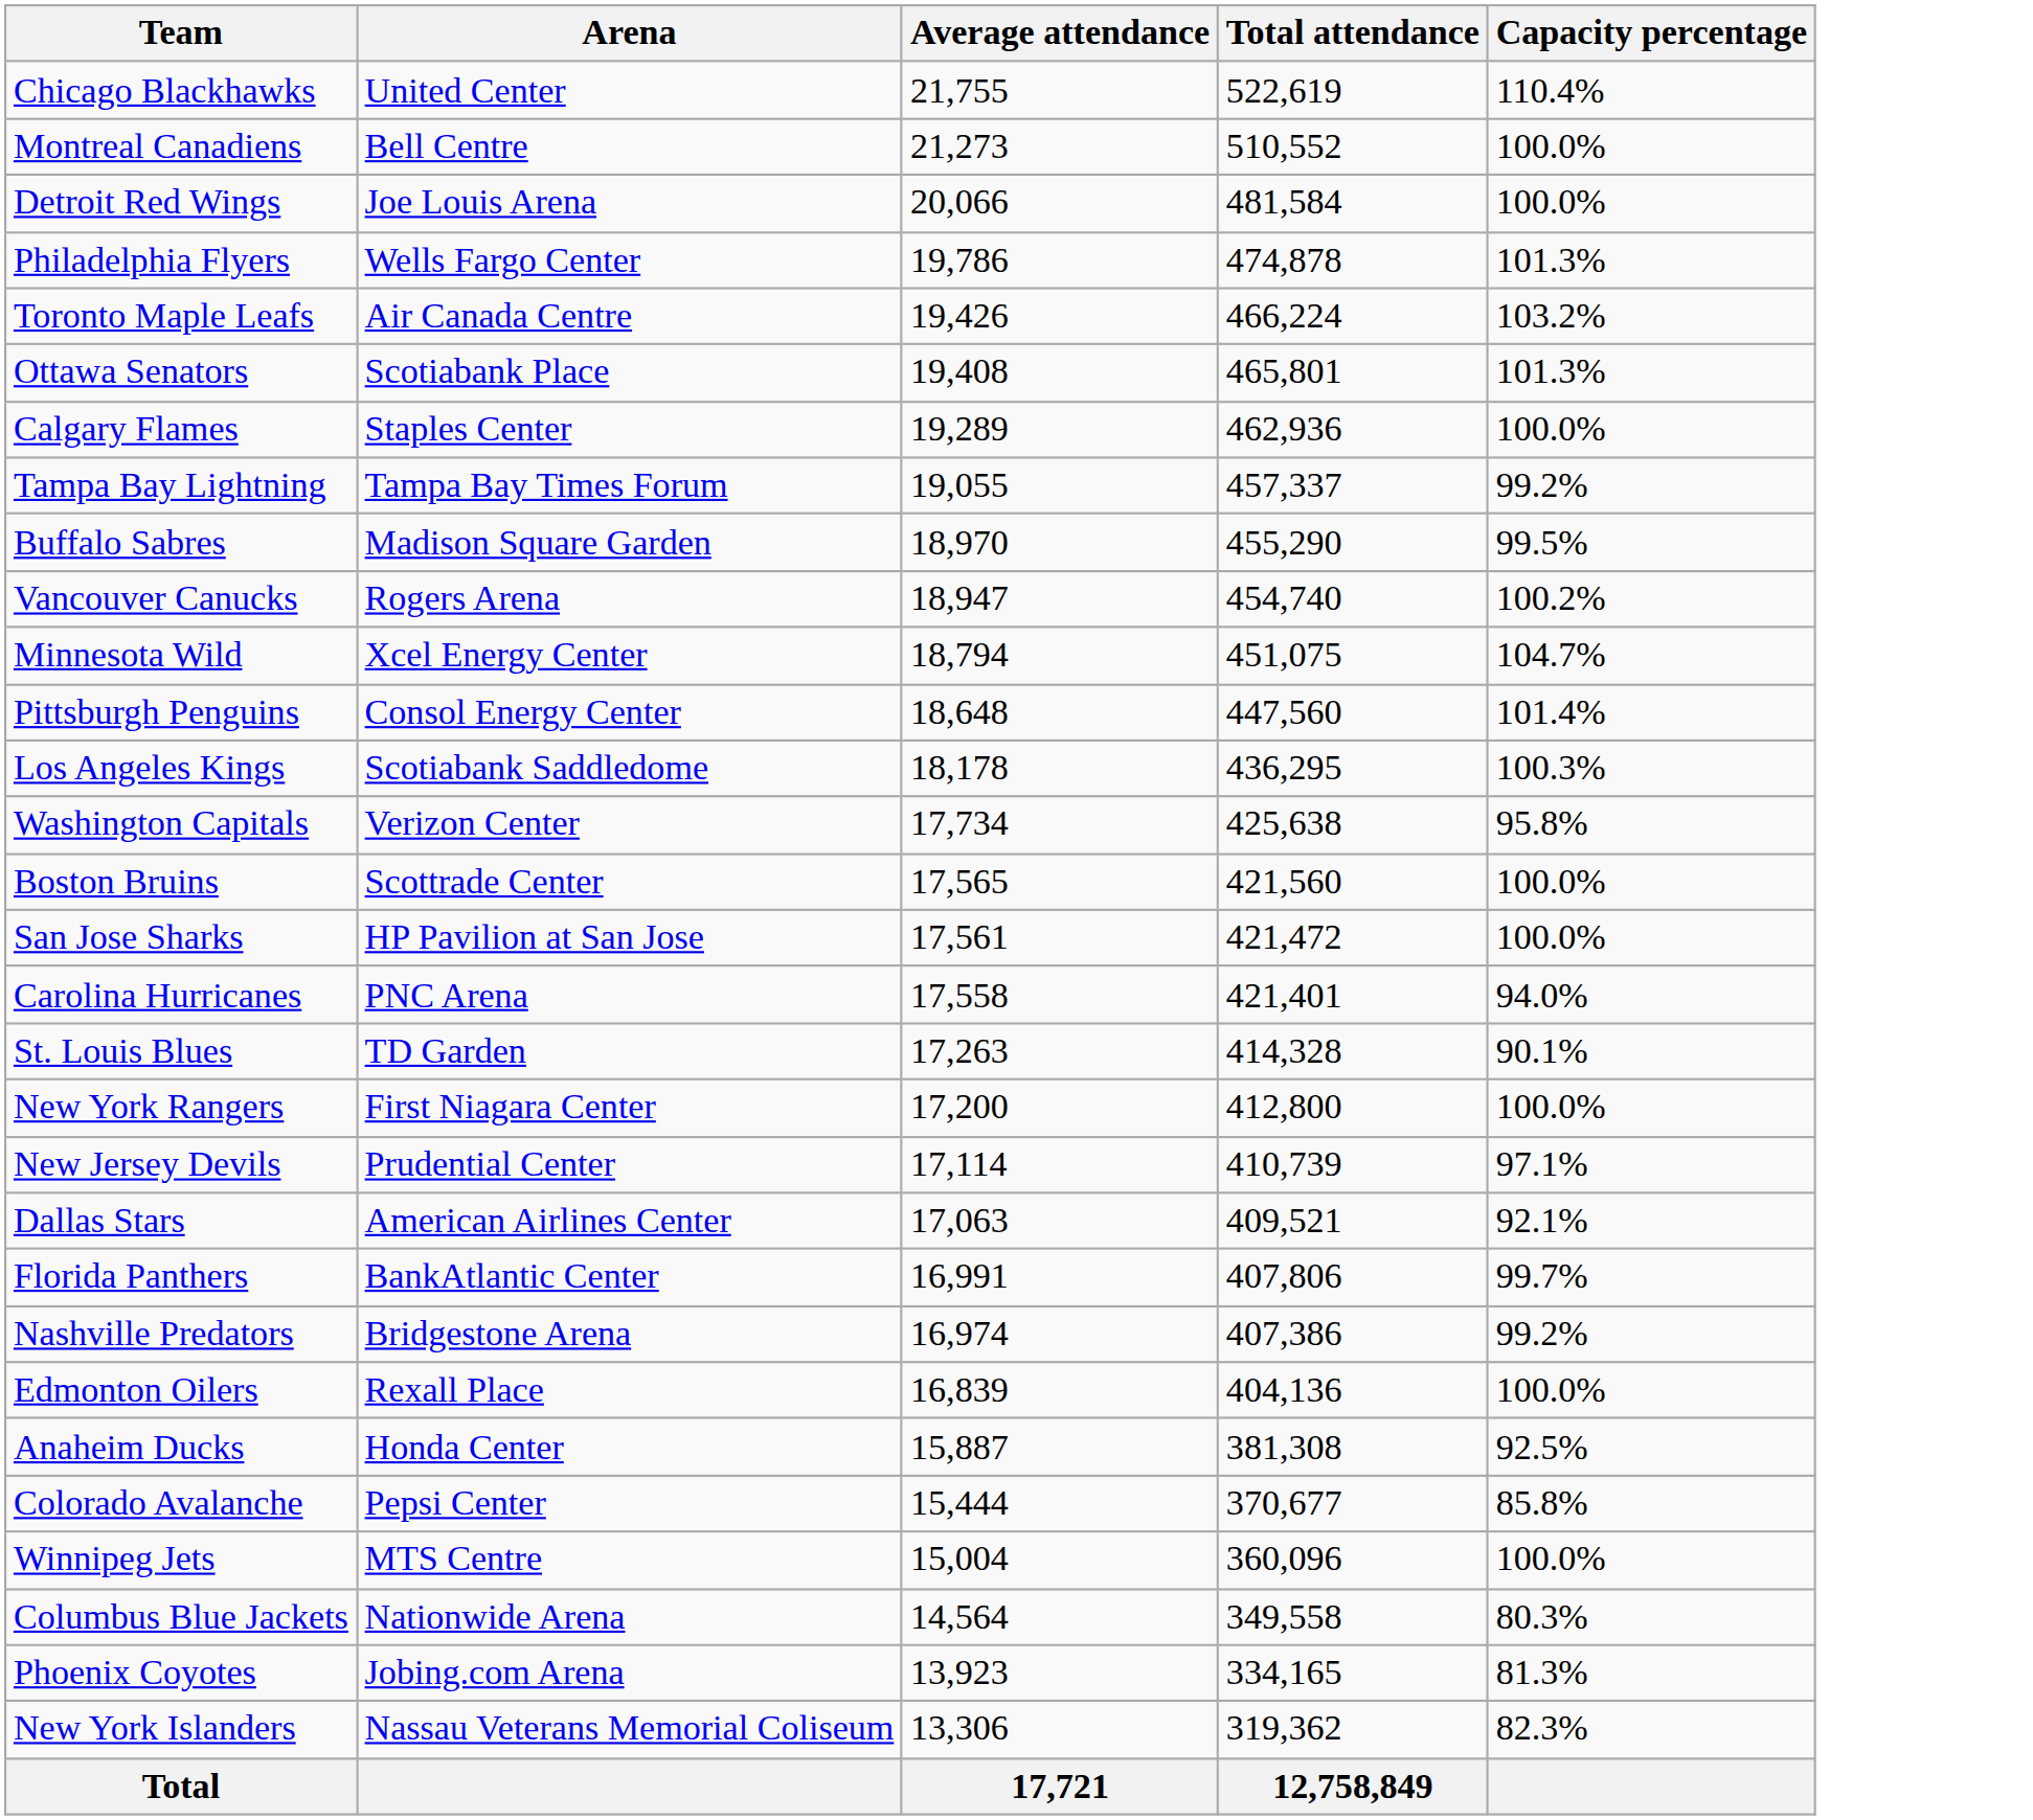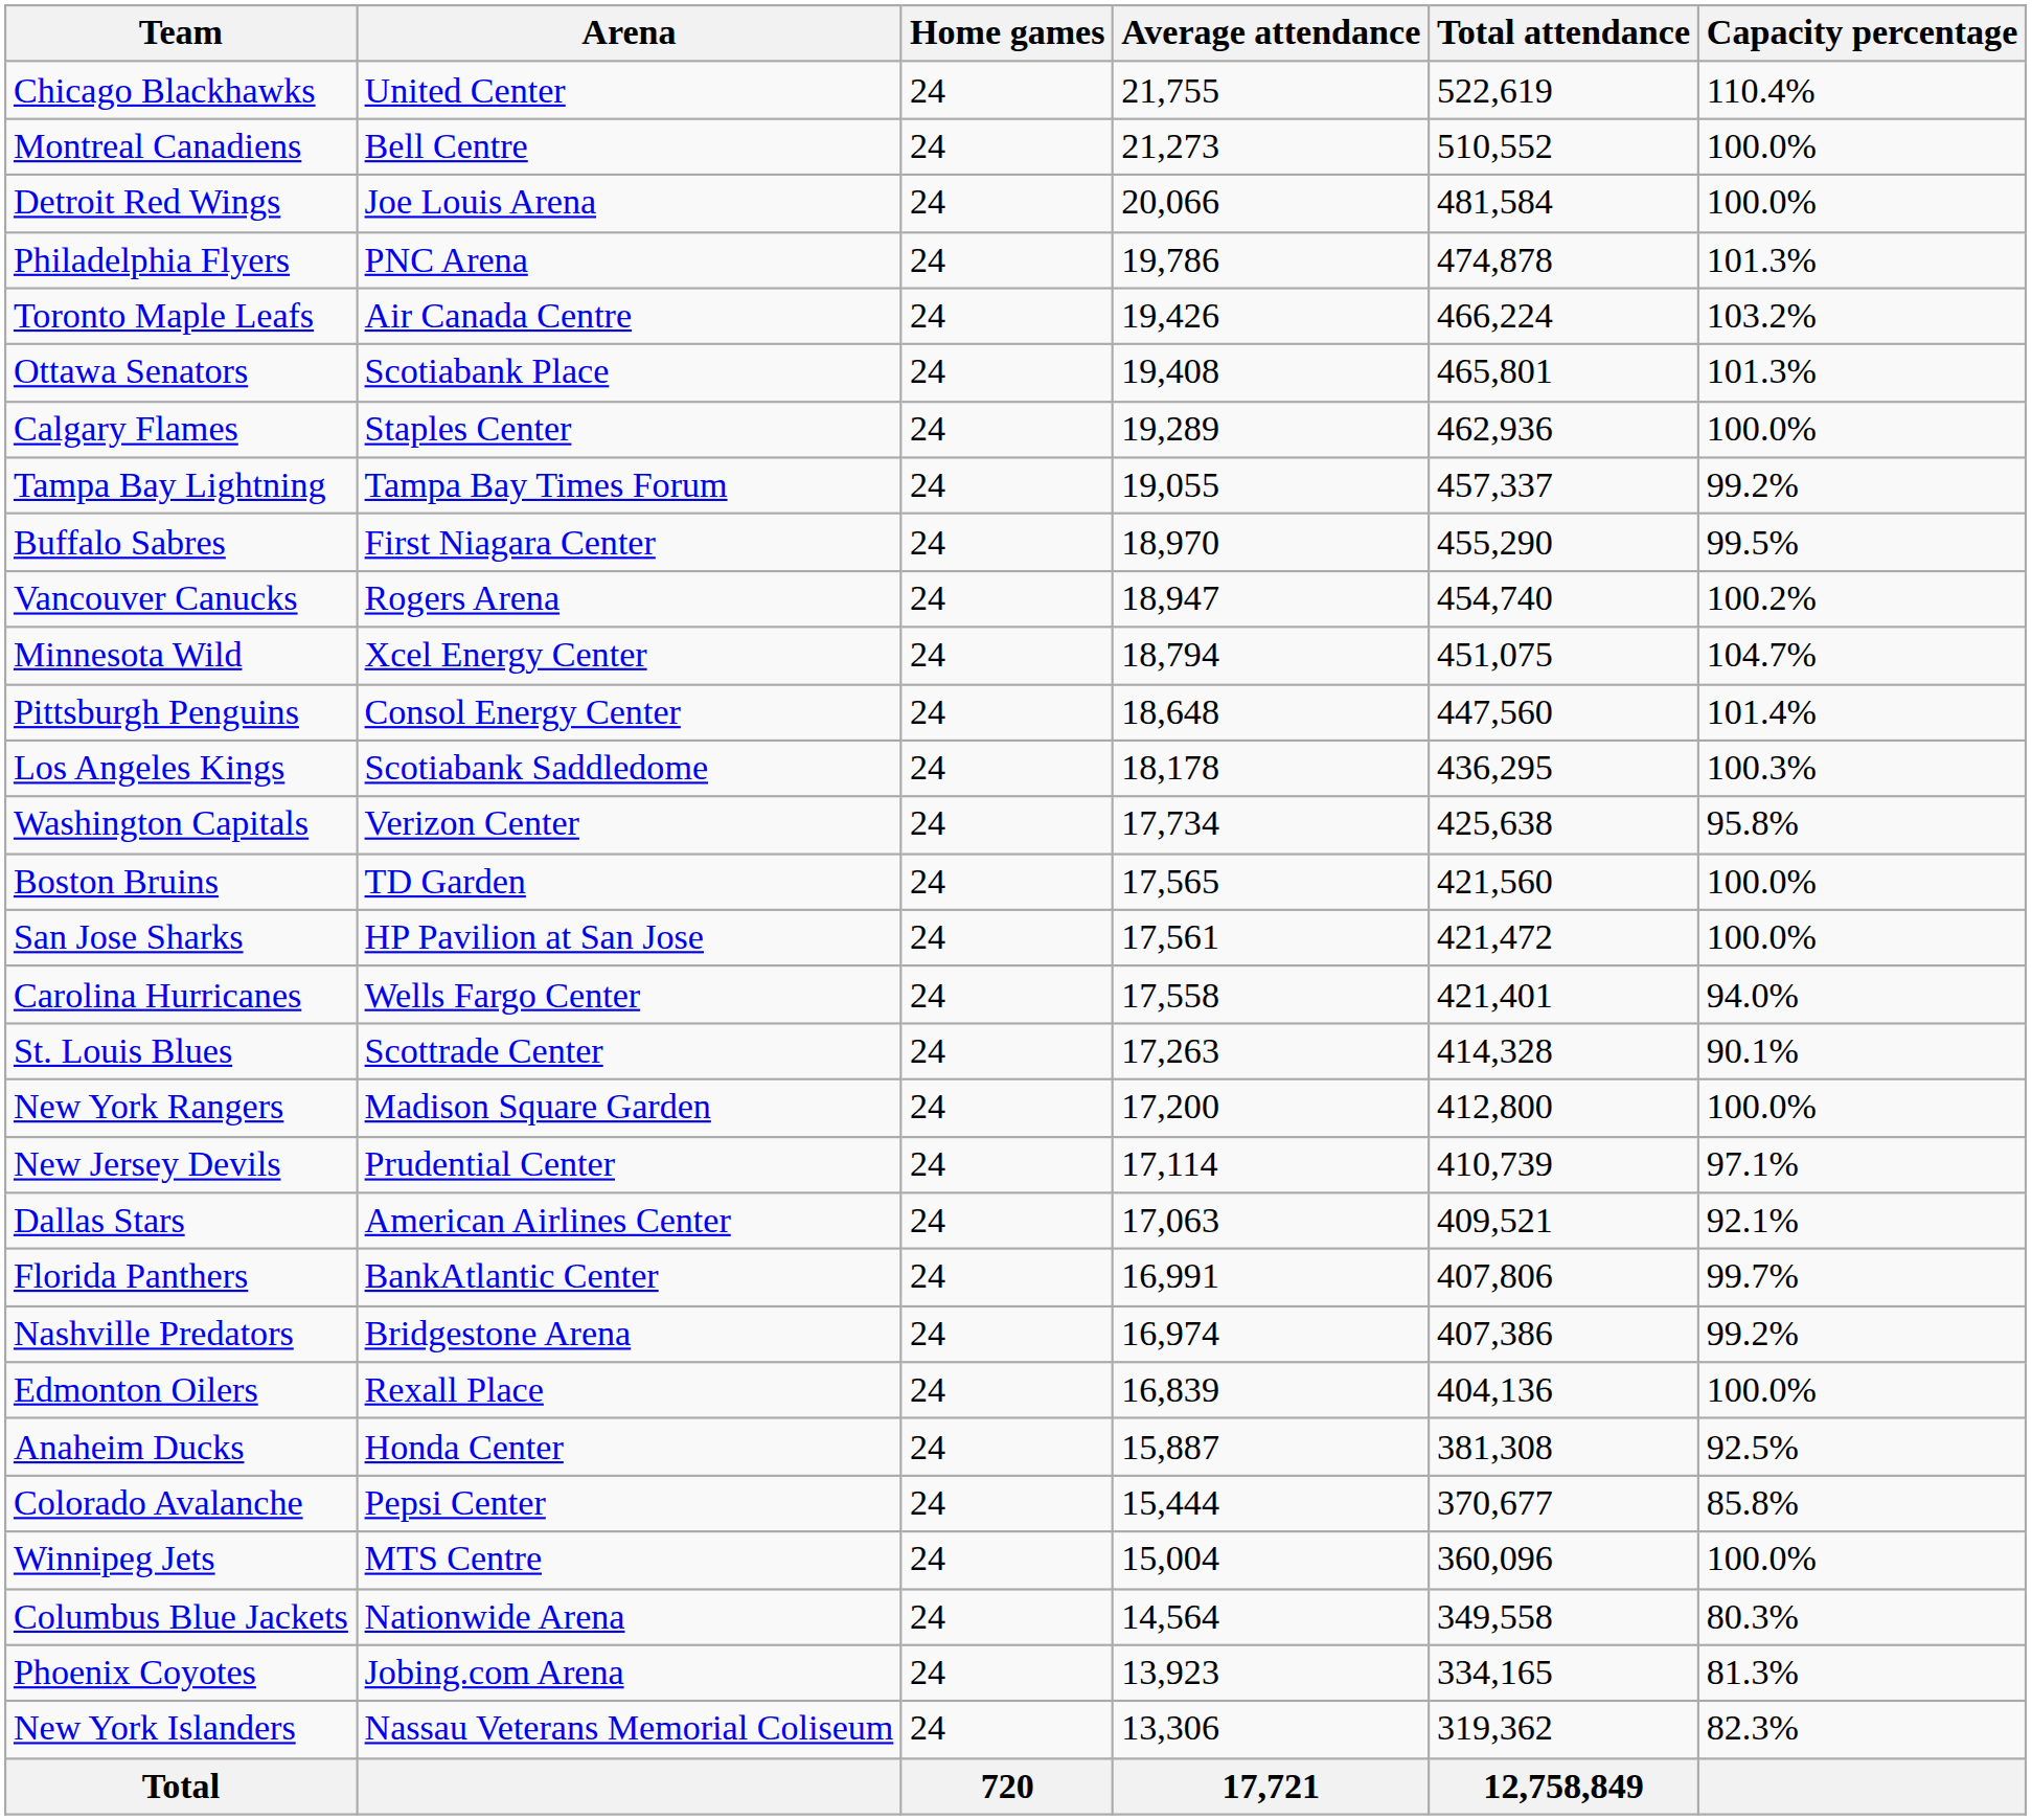+ column: Home games | 24 | 24 | 24 | 24 | 24 | 24 | 24 | 24 | 24 | 24 | 24 | 24 | 24 | 24 | 24 | 24 | 24 | 24 | 24 | 24 | 24 | 24 | 24 | 24 | 24 | 24 | 24 | 24 | 24 | 24 | 720
Philadelphia Flyers | Arena: Wells Fargo Center -> PNC Arena
Buffalo Sabres | Arena: Madison Square Garden -> First Niagara Center
Boston Bruins | Arena: Scottrade Center -> TD Garden
Carolina Hurricanes | Arena: PNC Arena -> Wells Fargo Center
St. Louis Blues | Arena: TD Garden -> Scottrade Center
New York Rangers | Arena: First Niagara Center -> Madison Square Garden
